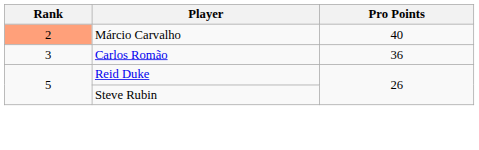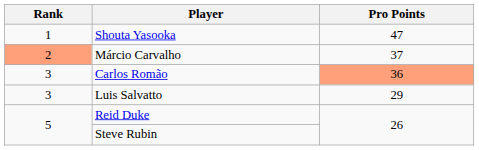+ row: 1 | Shouta Yasooka | 47
Márcio Carvalho | Pro Points: 40 -> 37
Carlos Romão | Pro Points: no background -> lightsalmon background
+ row: 3 | Luis Salvatto | 29
